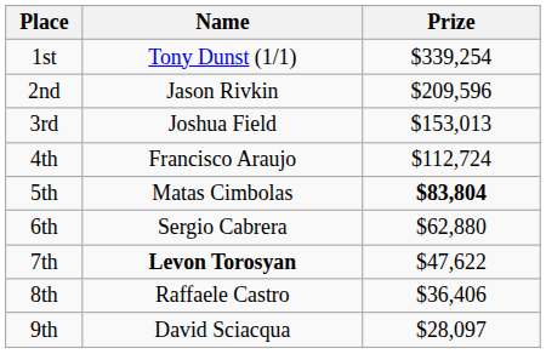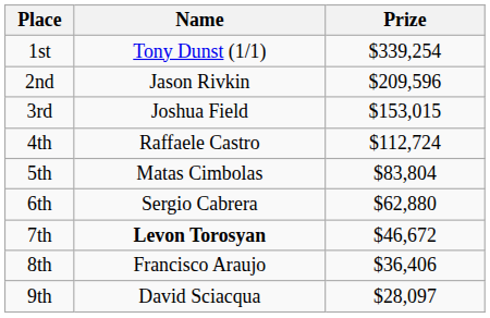3rd | Prize: $153,013 -> $153,015
4th | Name: Francisco Araujo -> Raffaele Castro
5th | Prize: bold -> normal
7th | Prize: $47,622 -> $46,672
8th | Name: Raffaele Castro -> Francisco Araujo
